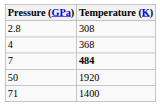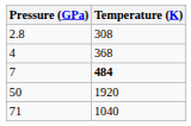71 | Temperature (K): 1400 -> 1040
